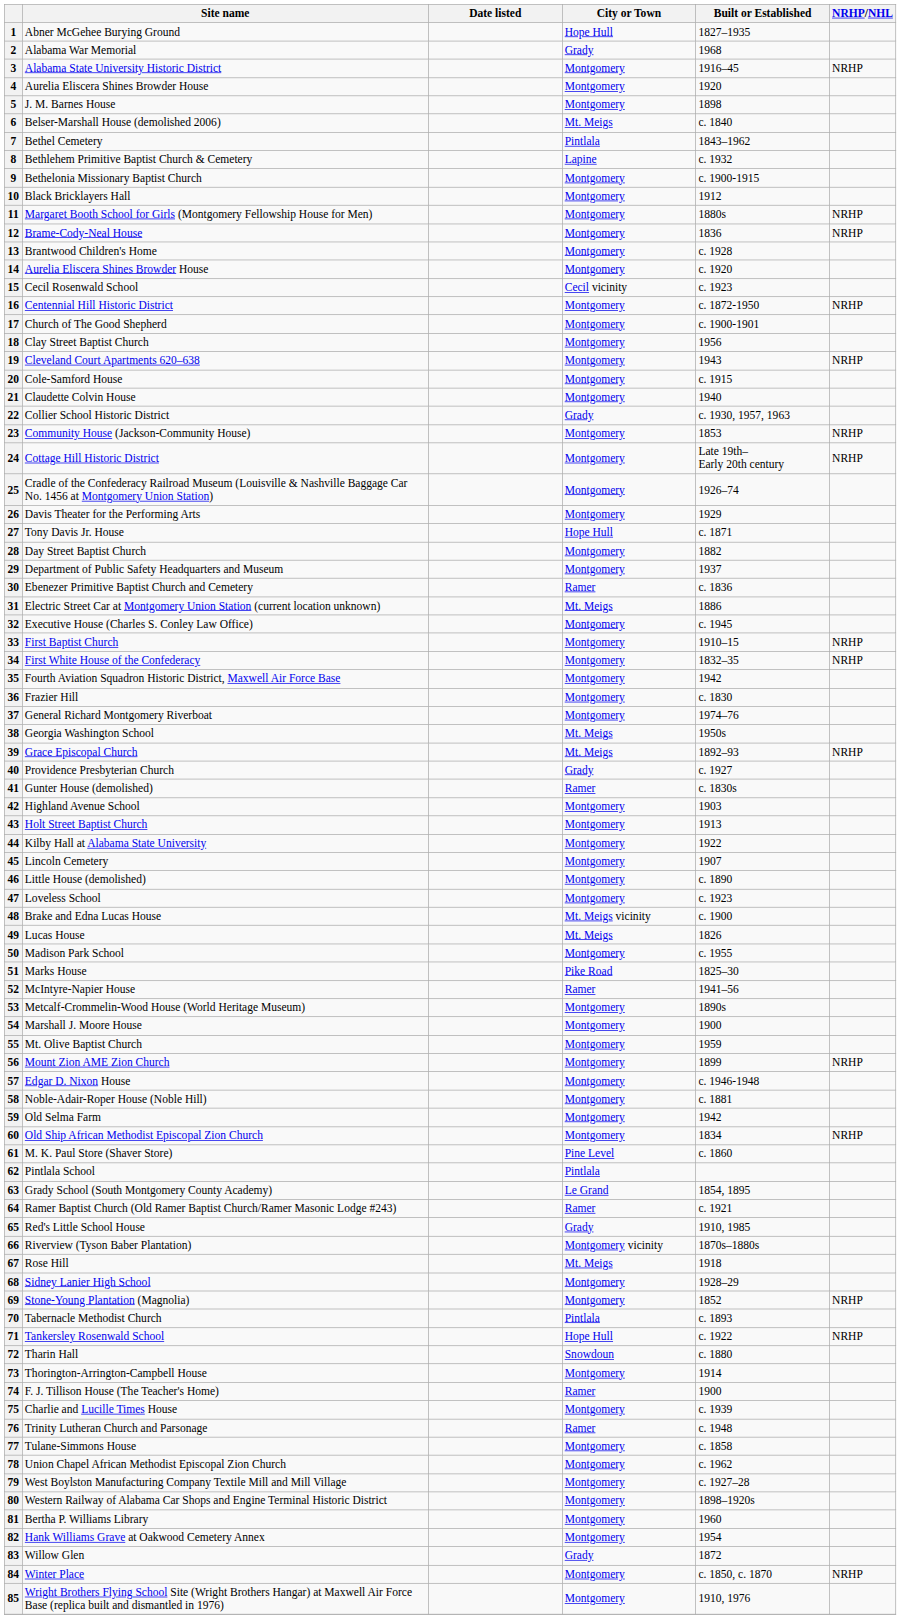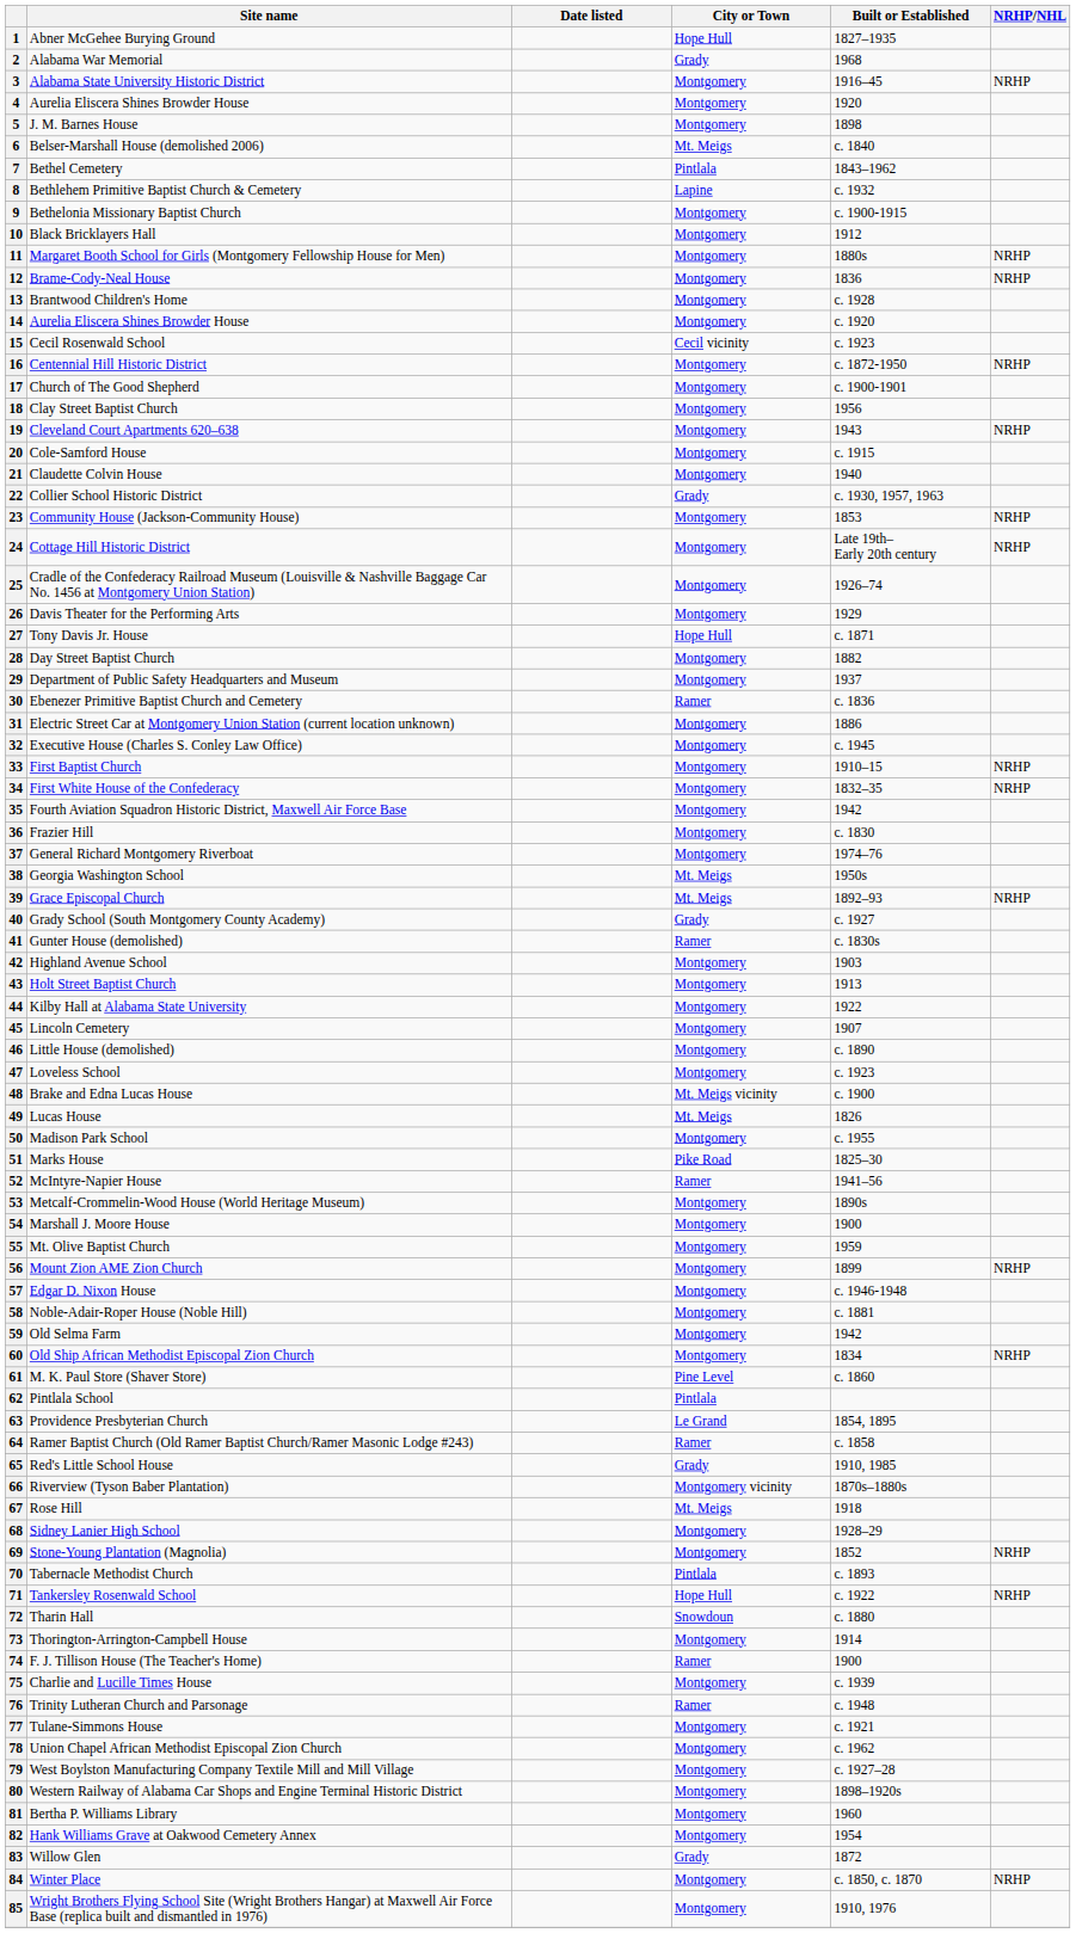31 | City or Town: Mt. Meigs -> Montgomery
40 | Site name: Providence Presbyterian Church -> Grady School (South Montgomery County Academy)
63 | Site name: Grady School (South Montgomery County Academy) -> Providence Presbyterian Church
64 | Built or Established: c. 1921 -> c. 1858
77 | Built or Established: c. 1858 -> c. 1921
